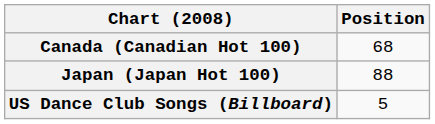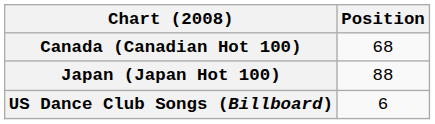US Dance Club Songs (Billboard) | Position: 5 -> 6
